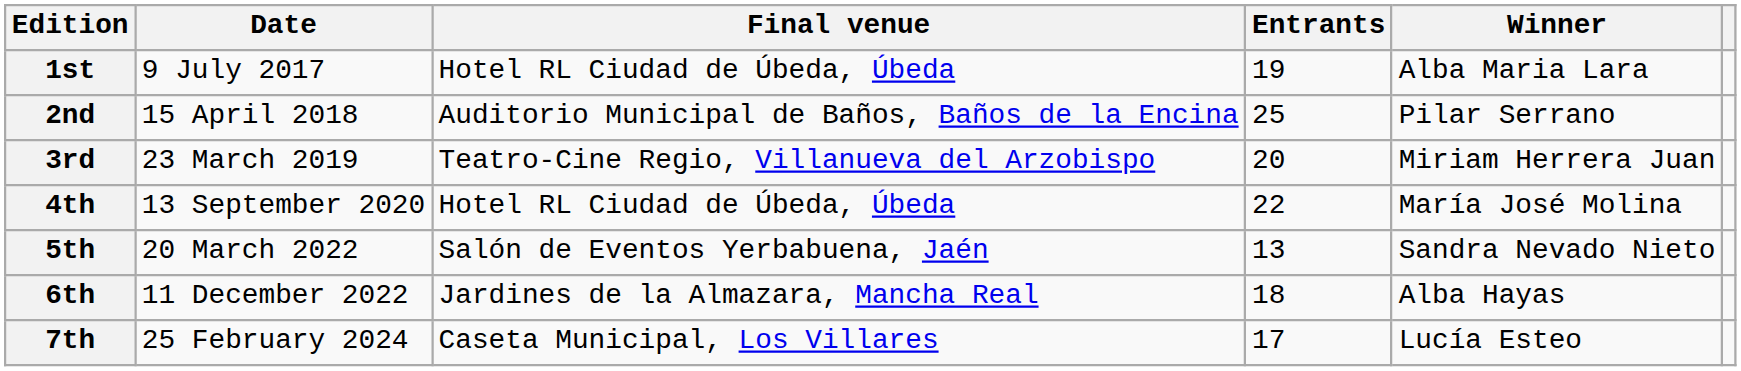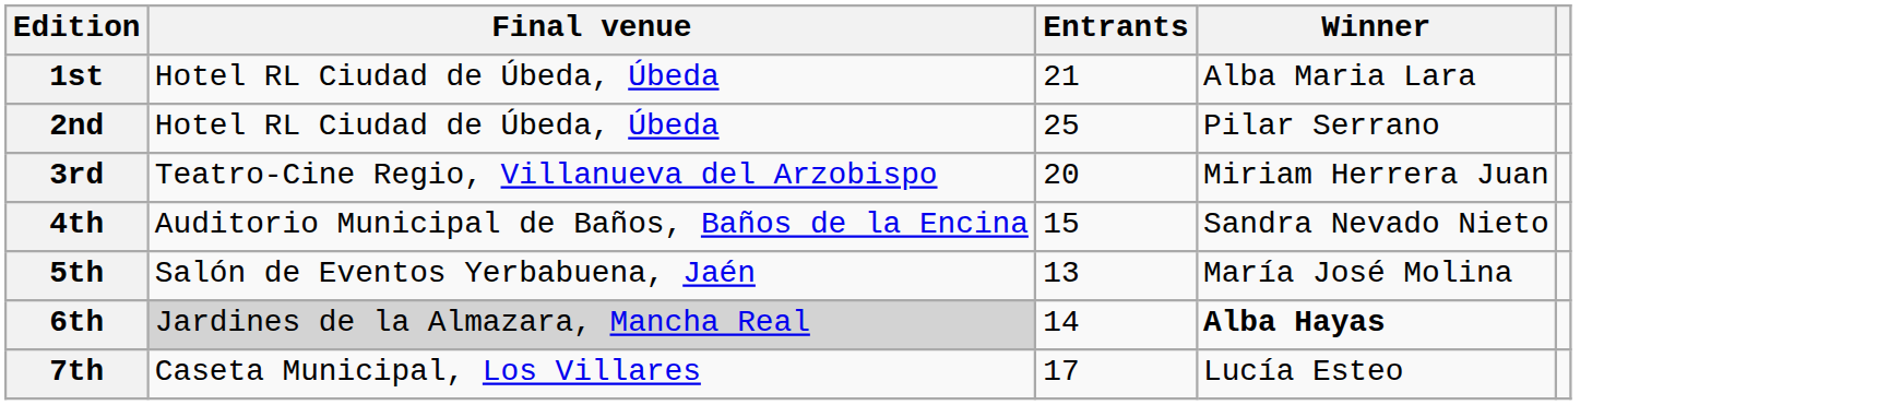- column: Date | 9 July 2017 | 15 April 2018 | 23 March 2019 | 13 September 2020 | 20 March 2022 | 11 December 2022 | 25 February 2024
1st | Entrants: 19 -> 21
2nd | Final venue: Auditorio Municipal de Baños, Baños de la Encina -> Hotel RL Ciudad de Úbeda, Úbeda
4th | Final venue: Hotel RL Ciudad de Úbeda, Úbeda -> Auditorio Municipal de Baños, Baños de la Encina
4th | Entrants: 22 -> 15
4th | Winner: María José Molina -> Sandra Nevado Nieto
5th | Winner: Sandra Nevado Nieto -> María José Molina
6th | Final venue: no background -> lightgrey background
6th | Entrants: 18 -> 14
6th | Winner: normal -> bold
